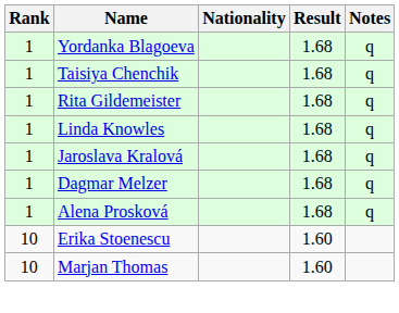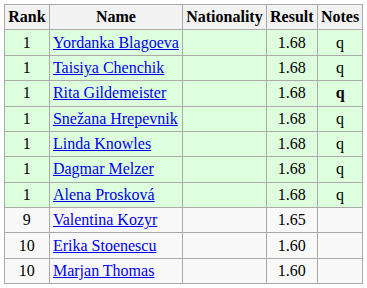Rita Gildemeister | Notes: normal -> bold
+ row: 1 | Snežana Hrepevnik | 1.68 | q
- row: 1 | Jaroslava Kralová | 1.68 | q
+ row: 9 | Valentina Kozyr | 1.65
